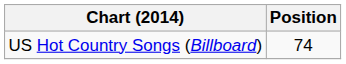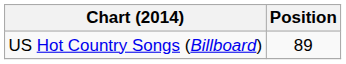US Hot Country Songs (Billboard) | Position: 74 -> 89
